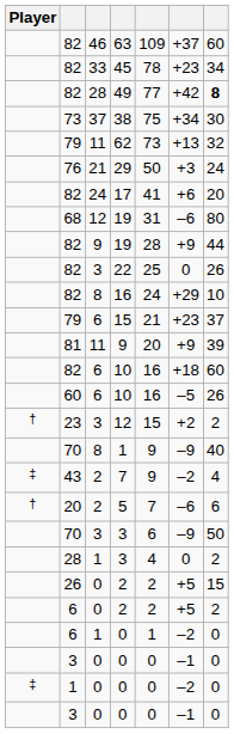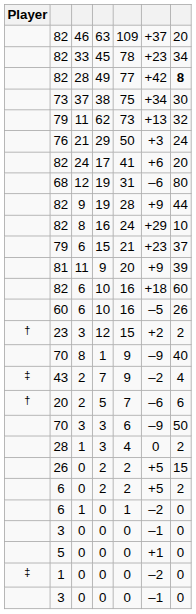63 | column 7: 60 -> 20
- row: 82 | 3 | 22 | 25 | 0 | 26
+ row: 5 | 0 | 0 | 0 | +1 | 0
